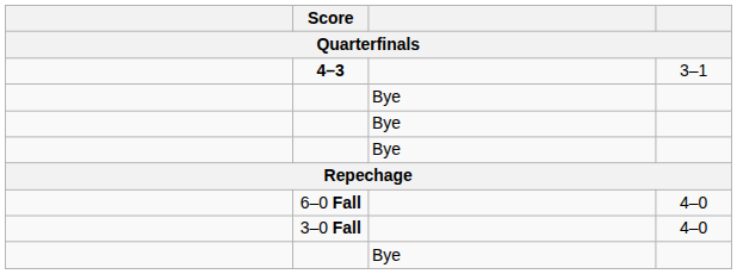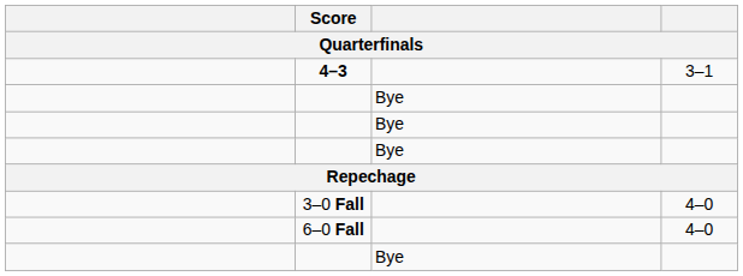rows swapped: 6–0 Fall <-> 3–0 Fall
